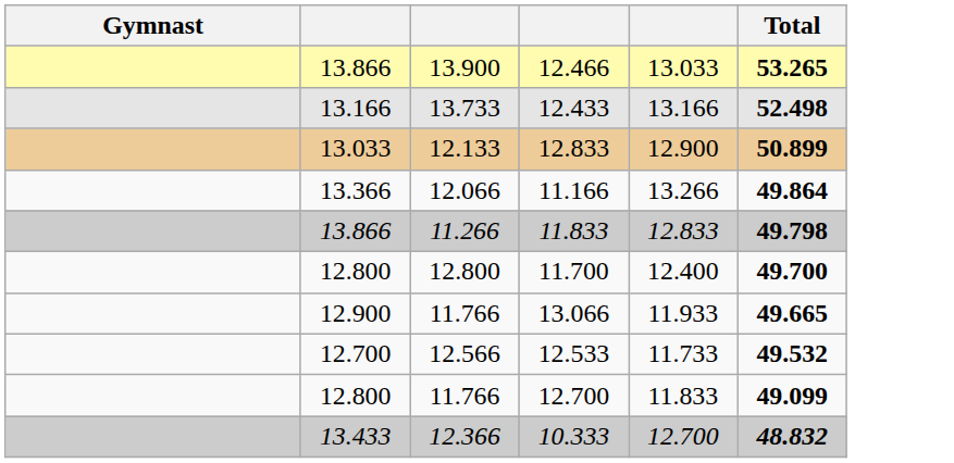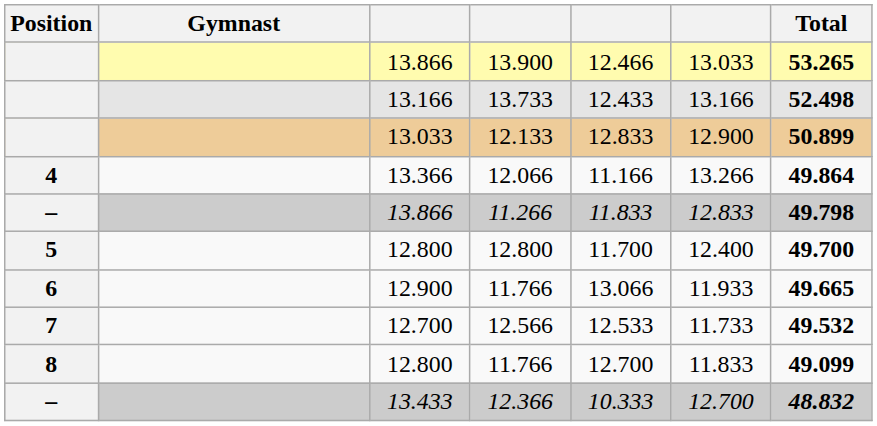+ column: Position | 4 | – | 5 | 6 | 7 | 8 | –
